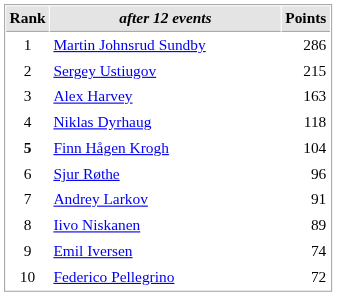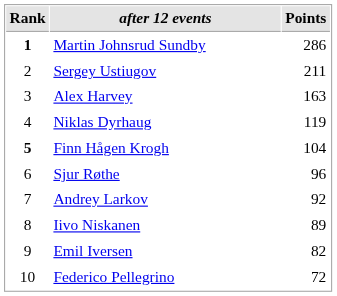Martin Johnsrud Sundby | Rank: normal -> bold
Sergey Ustiugov | Points: 215 -> 211
Niklas Dyrhaug | Points: 118 -> 119
Andrey Larkov | Points: 91 -> 92
Emil Iversen | Points: 74 -> 82
